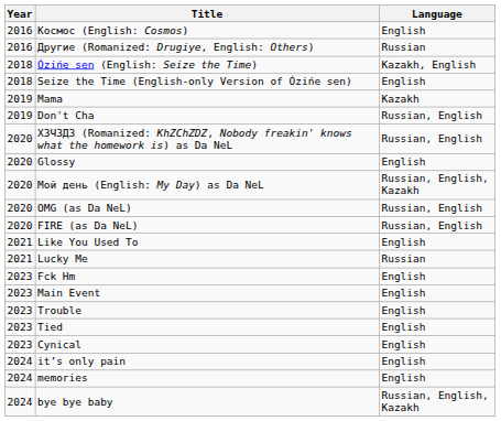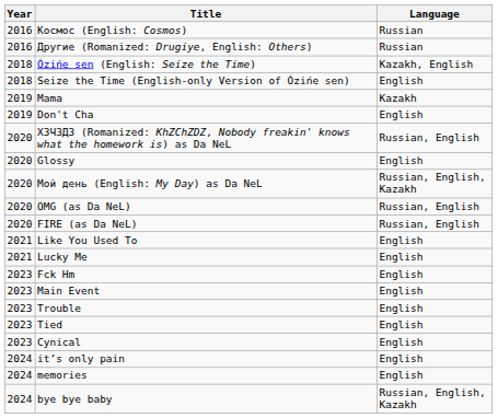Космос (English: Cosmos) | Language: English -> Russian
Don't Cha | Language: Russian, English -> English
Lucky Me | Language: Russian -> English
